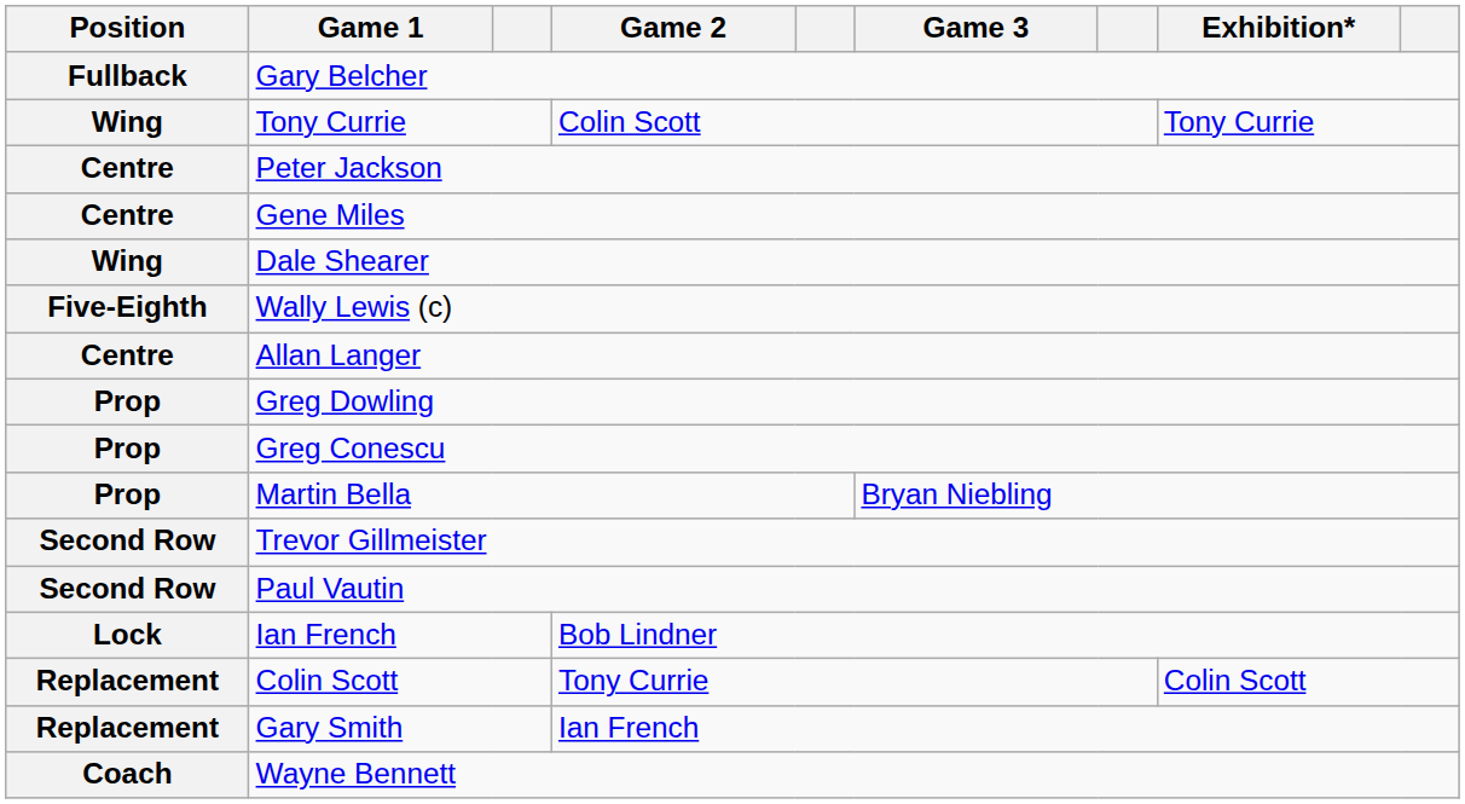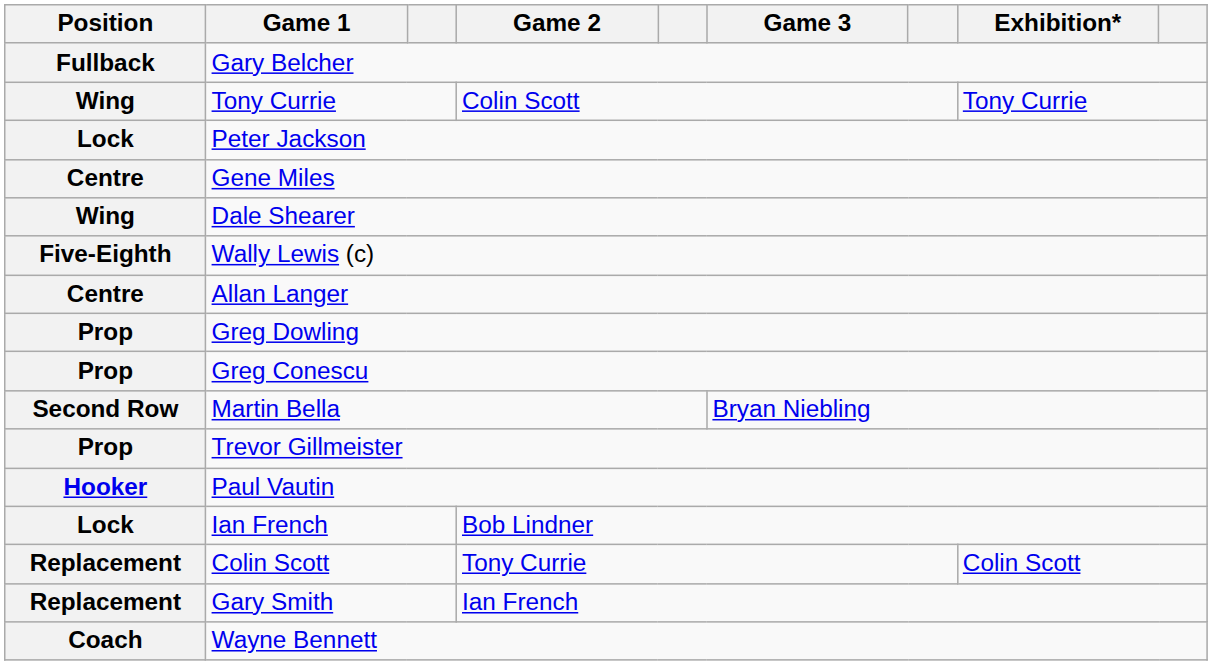Peter Jackson | Position: Centre -> Lock
Martin Bella | Position: Prop -> Second Row
Trevor Gillmeister | Position: Second Row -> Prop
Paul Vautin | Position: Second Row -> Hooker
